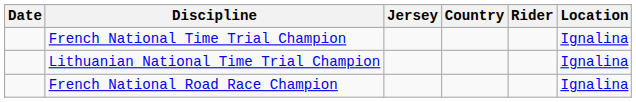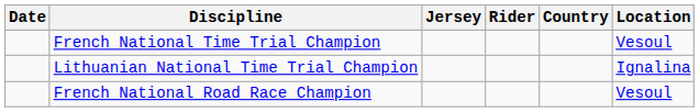columns swapped: Rider <-> Country
French National Time Trial Champion | Location: Ignalina -> Vesoul
French National Road Race Champion | Location: Ignalina -> Vesoul
